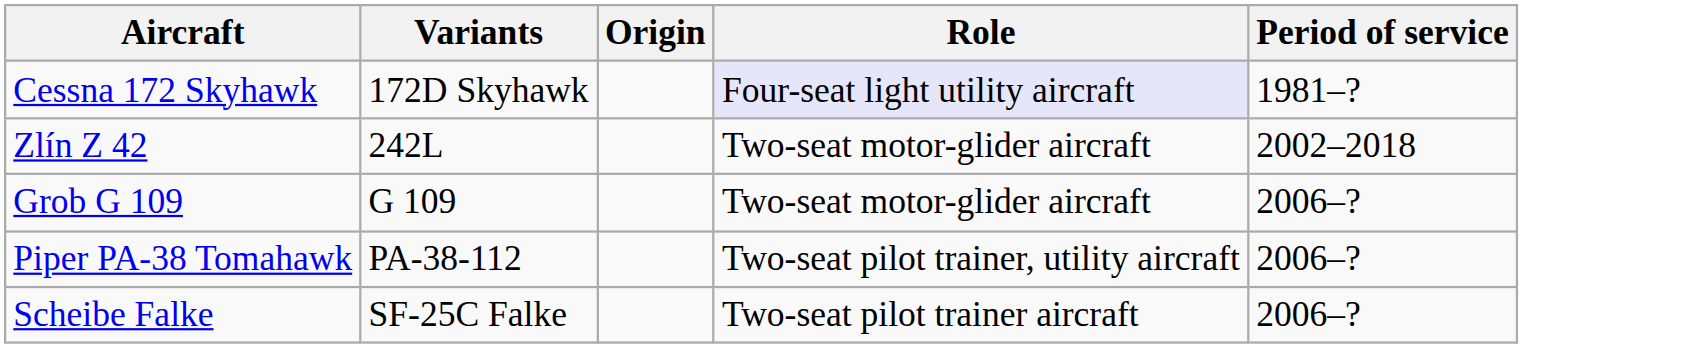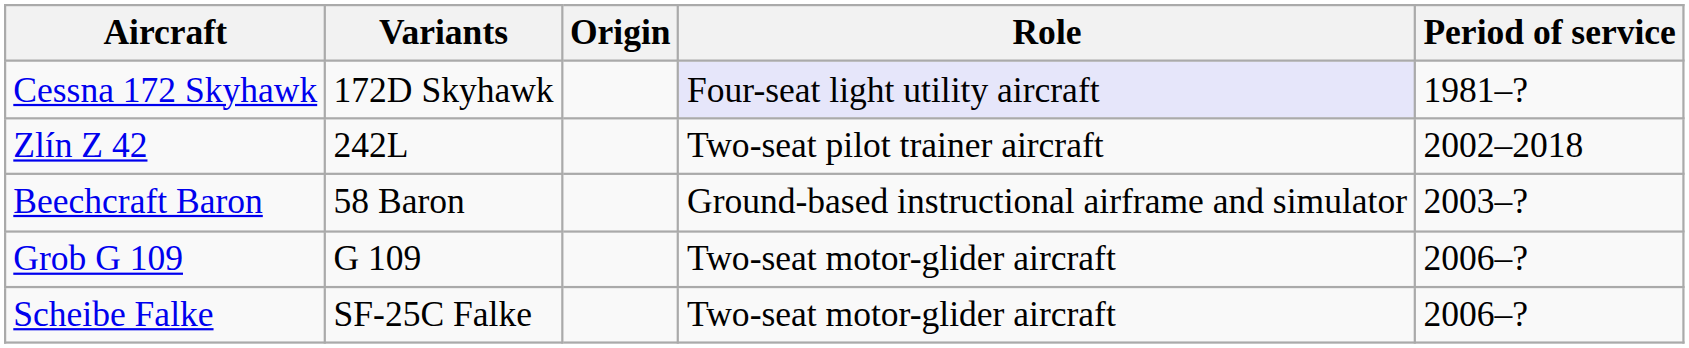Zlín Z 42 | Role: Two-seat motor-glider aircraft -> Two-seat pilot trainer aircraft
+ row: Beechcraft Baron | 58 Baron | Ground-based instructional airframe and simulator | 2003–?
- row: Piper PA-38 Tomahawk | PA-38-112 | Two-seat pilot trainer, utility aircraft | 2006–?
Scheibe Falke | Role: Two-seat pilot trainer aircraft -> Two-seat motor-glider aircraft
